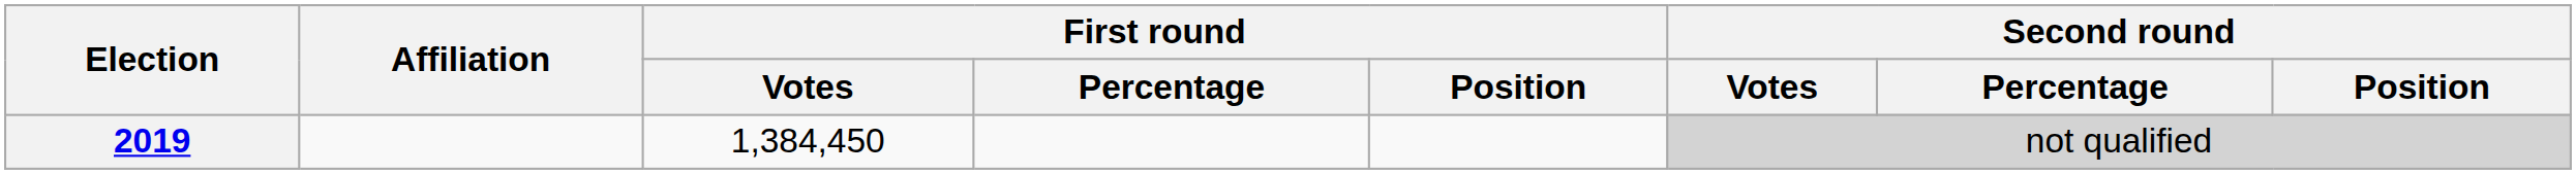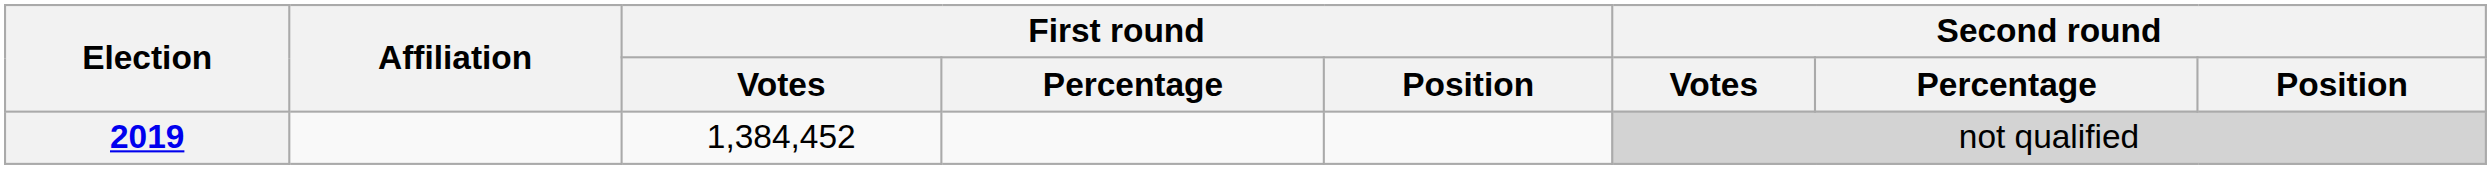2019 | First round / Votes: 1,384,450 -> 1,384,452
